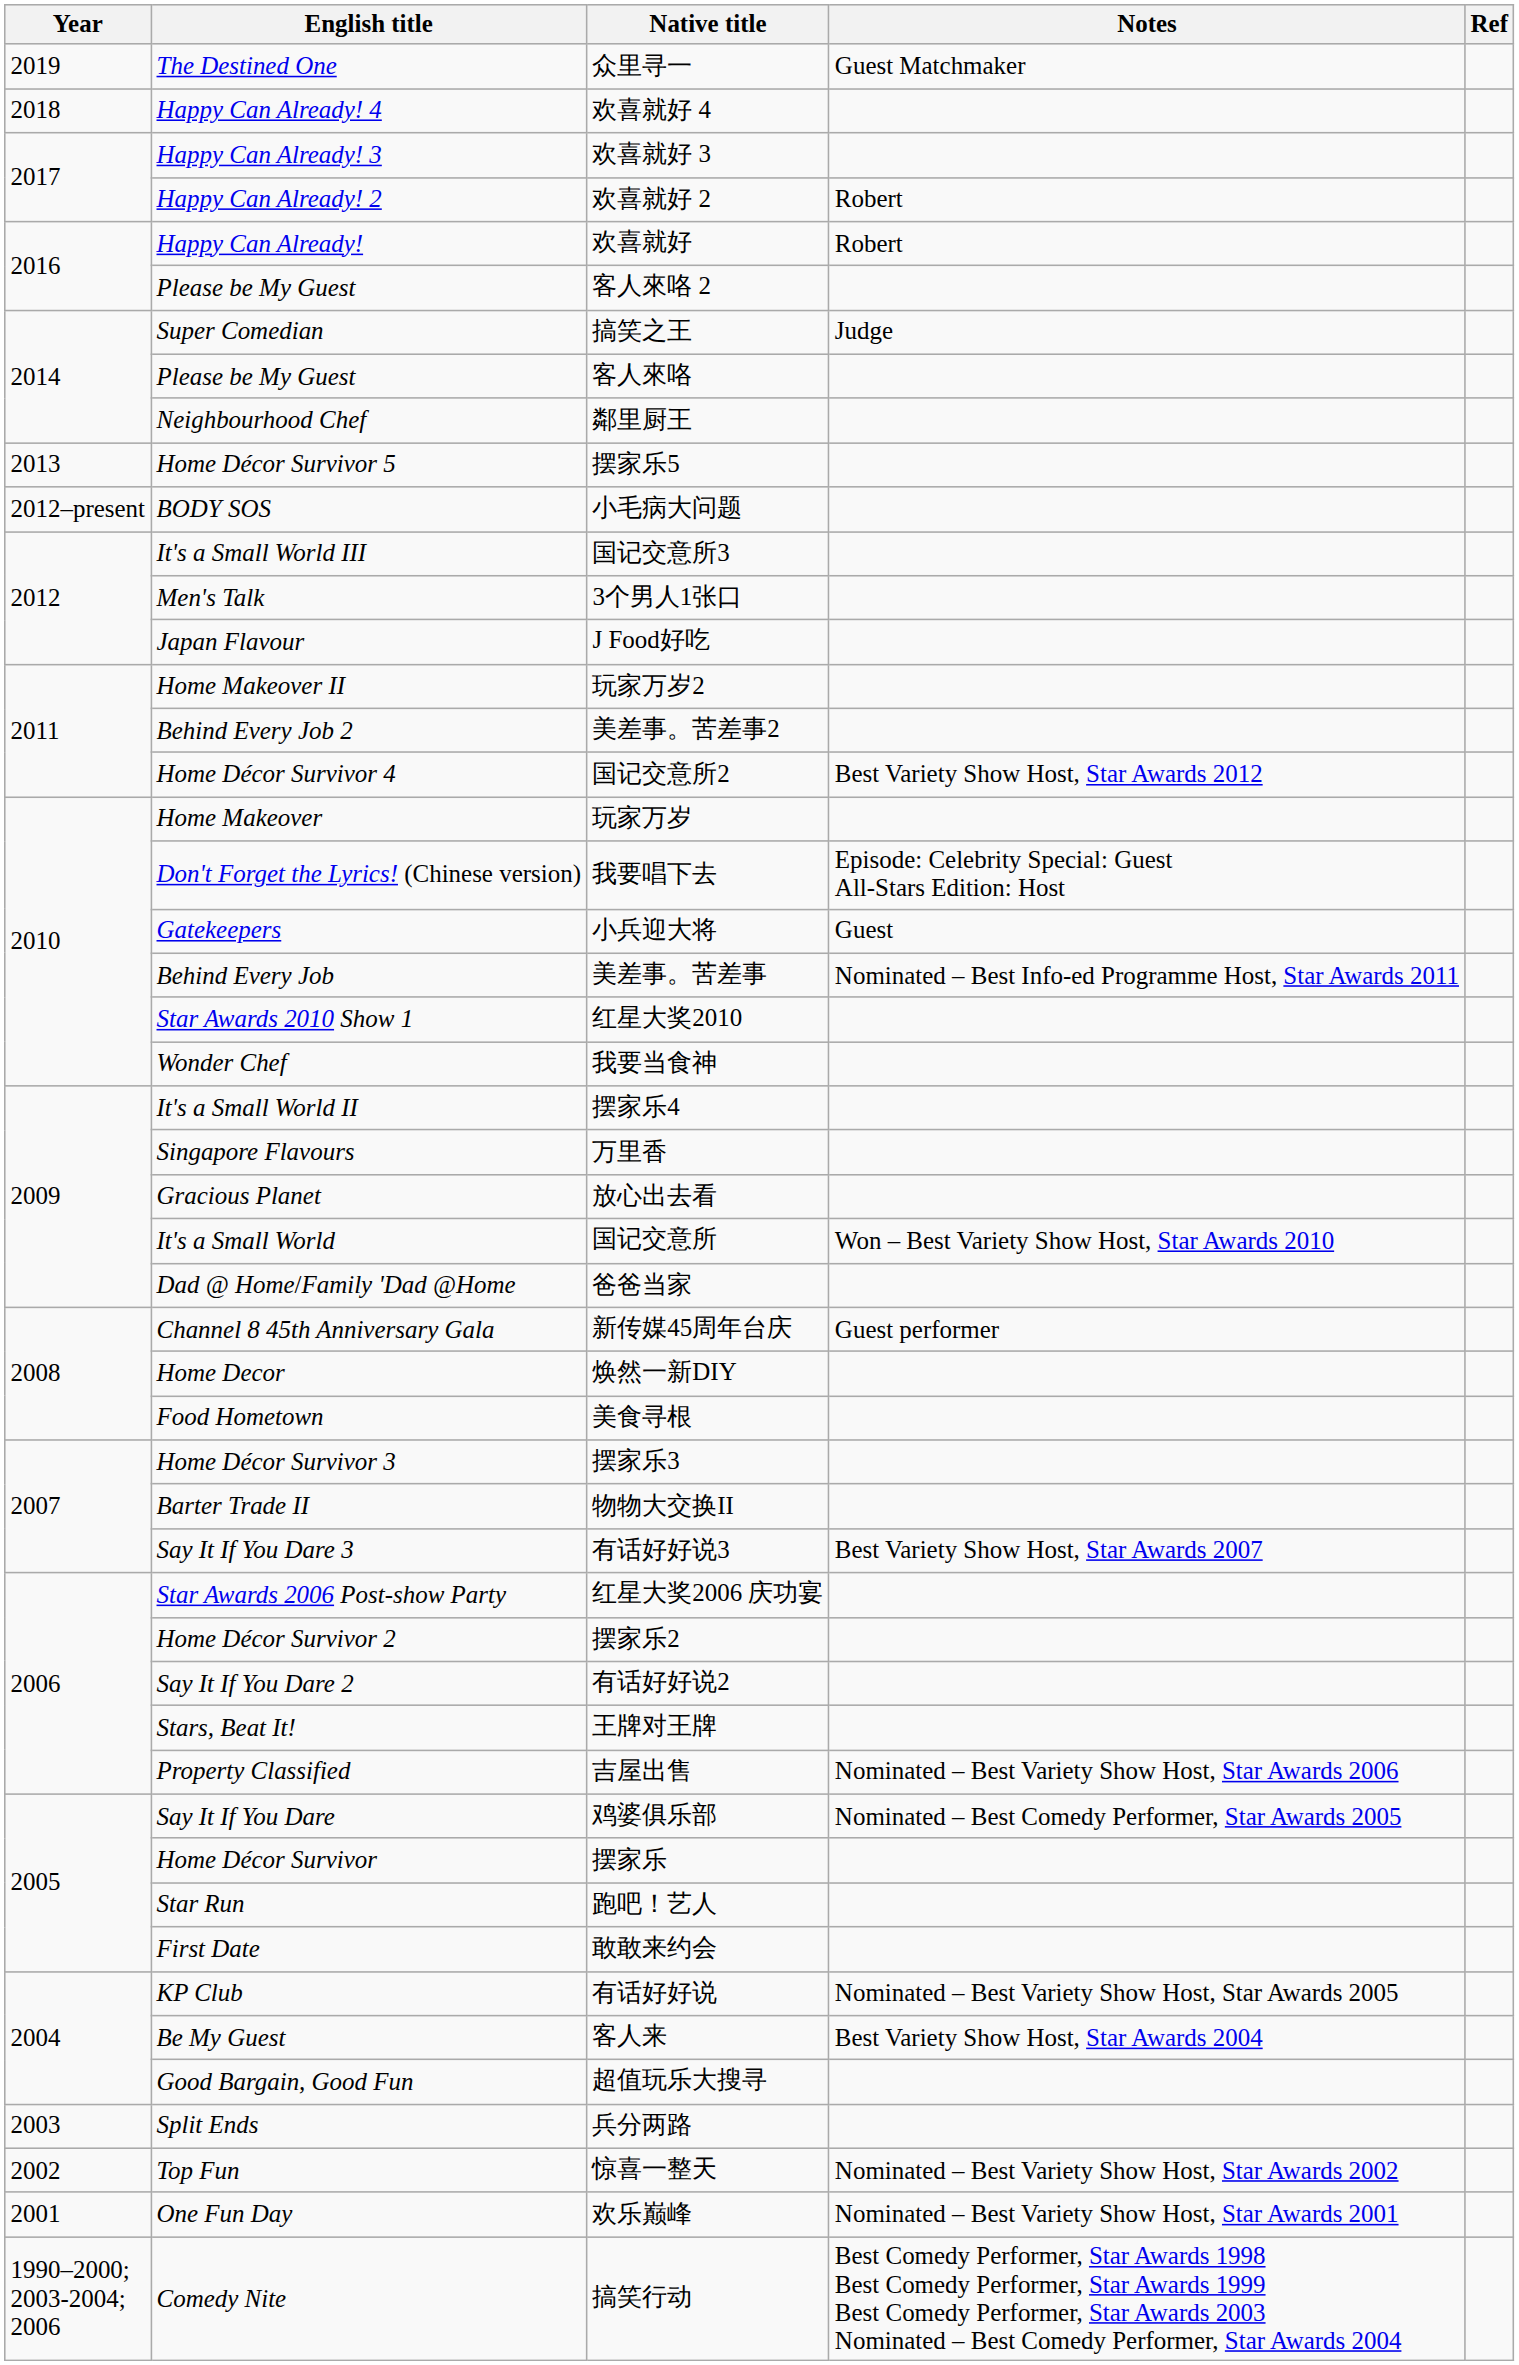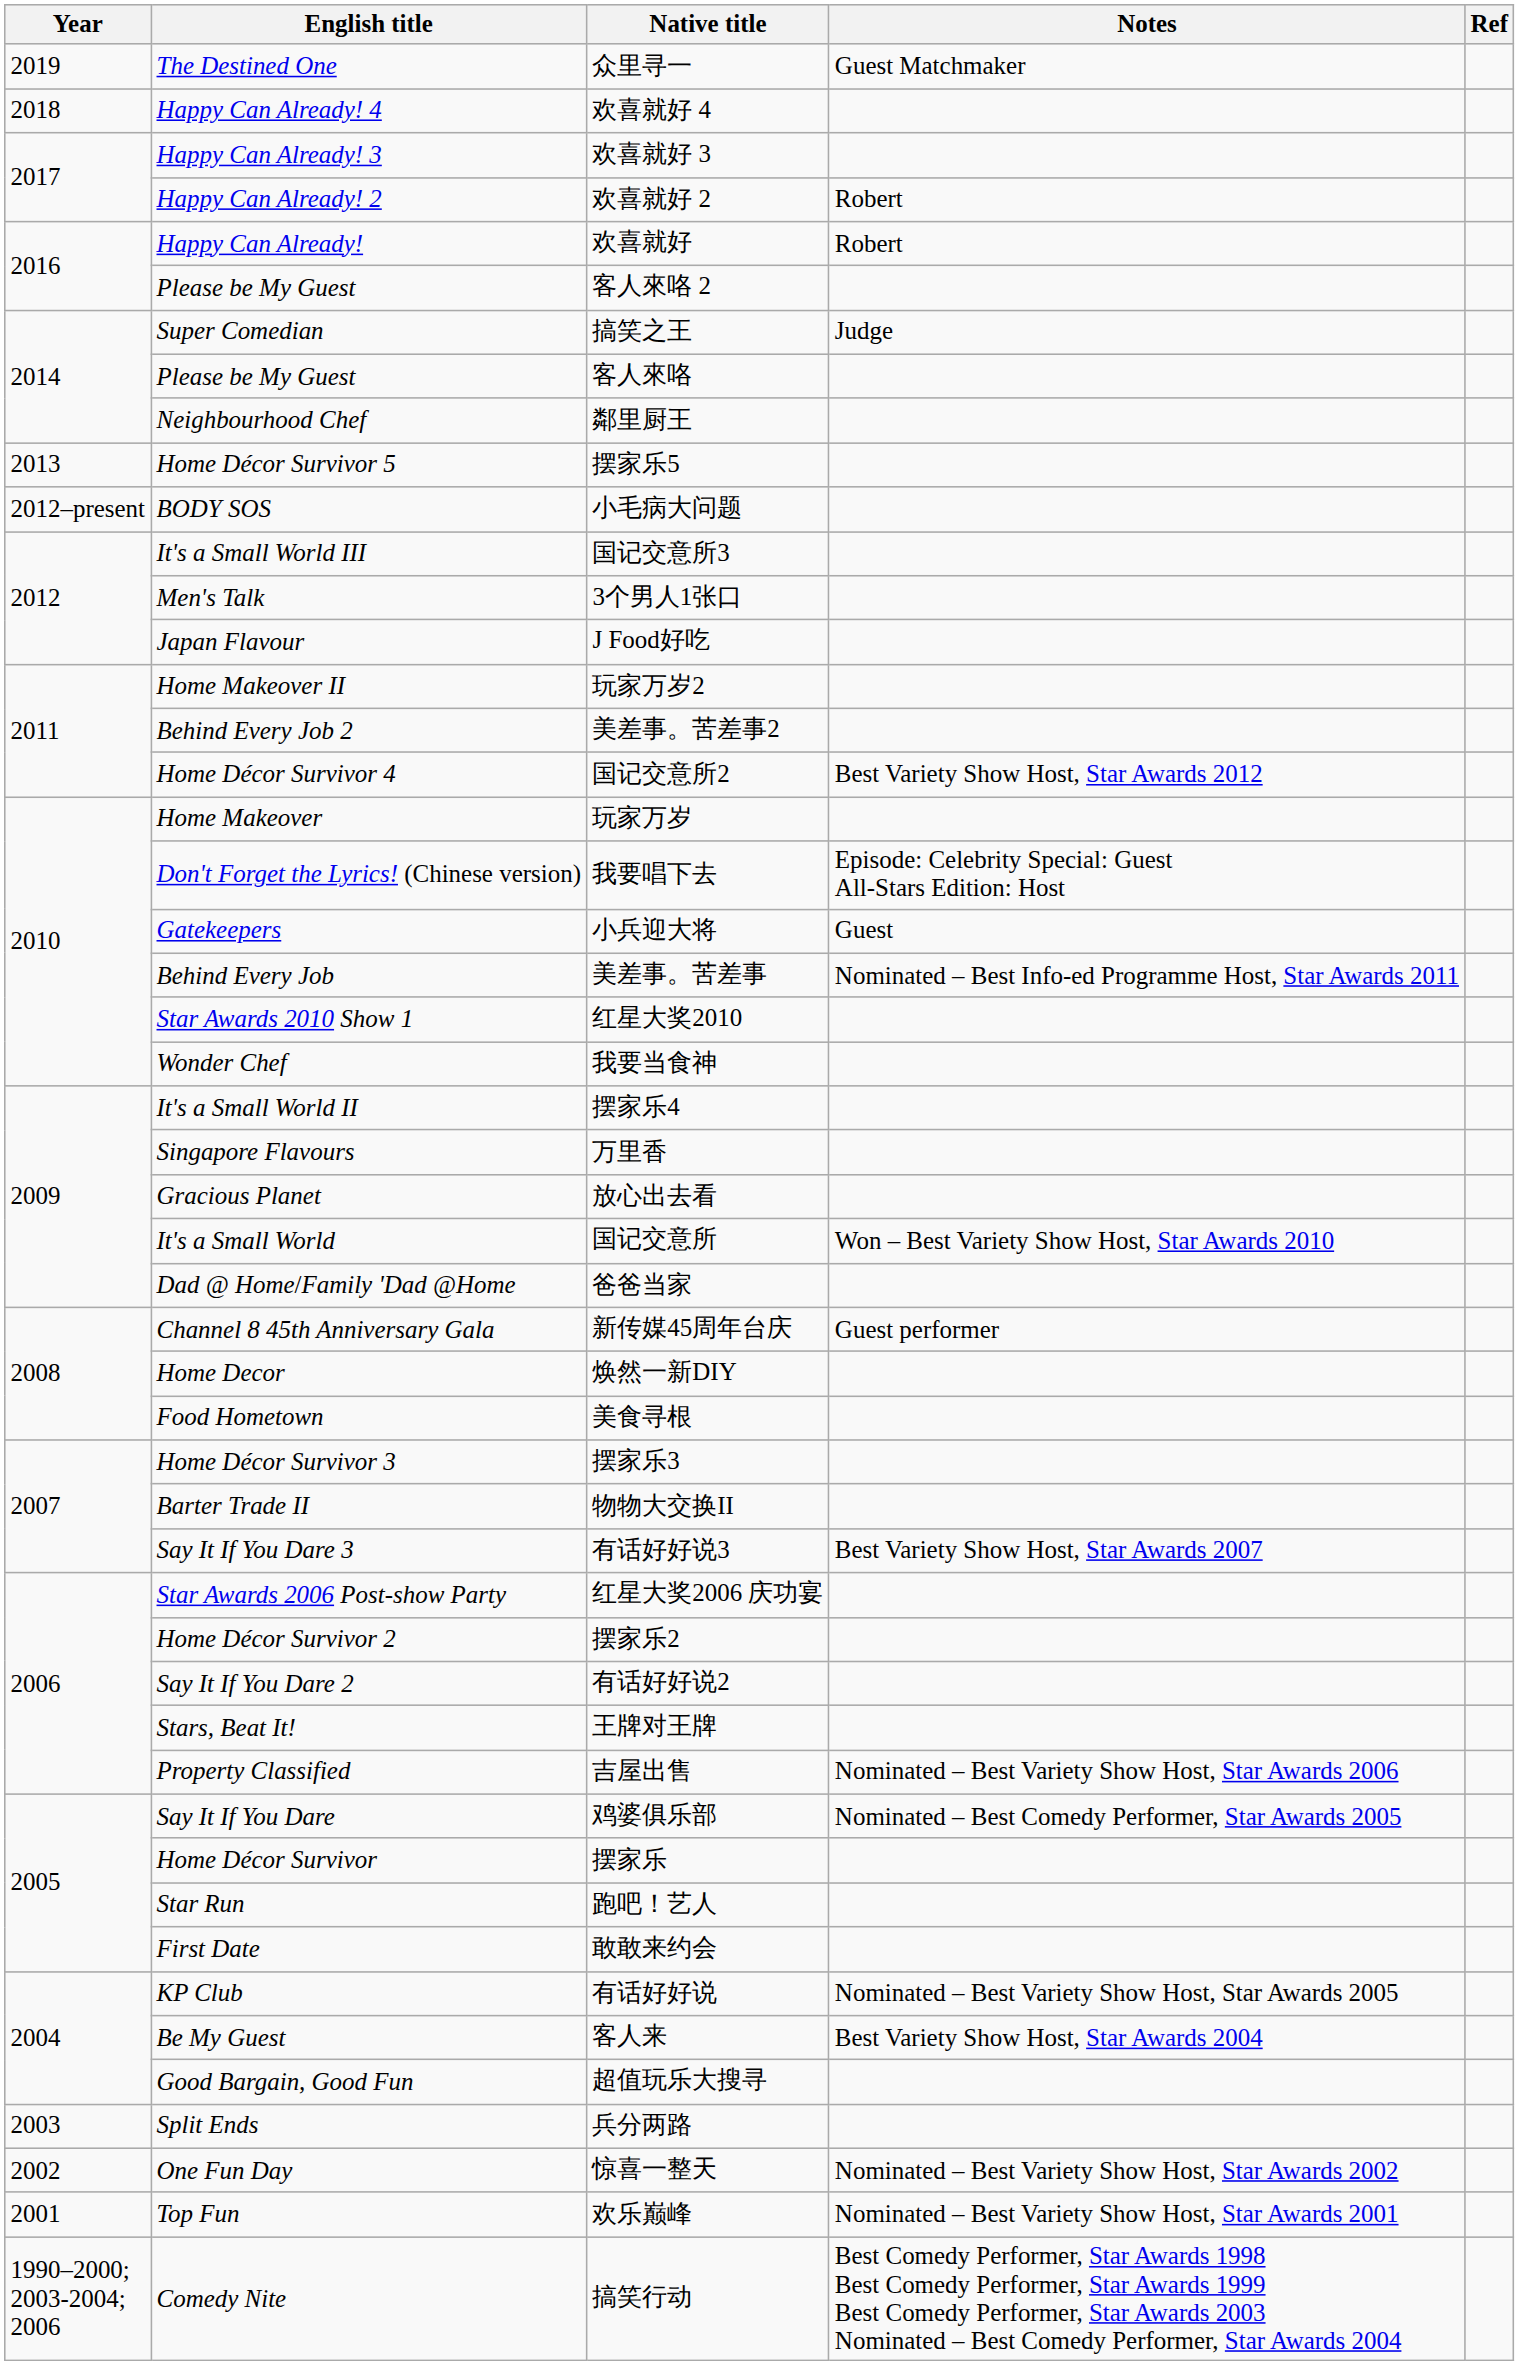惊喜一整天 | English title: Top Fun -> One Fun Day
欢乐巅峰 | English title: One Fun Day -> Top Fun
